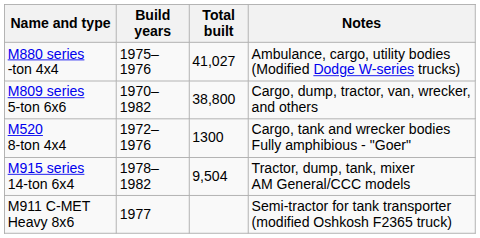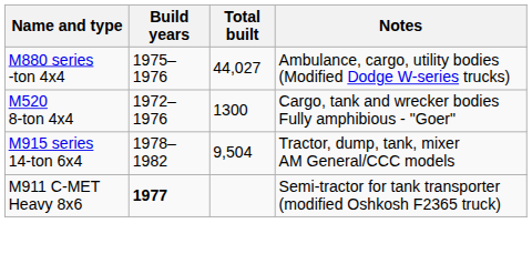M880 series -ton 4x4 | Total built: 41,027 -> 44,027
- row: M809 series 5-ton 6x6 | 1970–1982 | 38,800 | Cargo, dump, tractor, van, wrecker, and others
M911 C-MET Heavy 8x6 | Build years: normal -> bold
